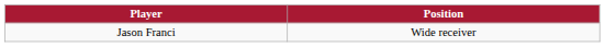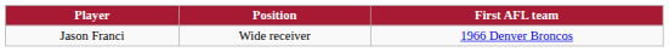+ column: First AFL team | 1966 Denver Broncos
